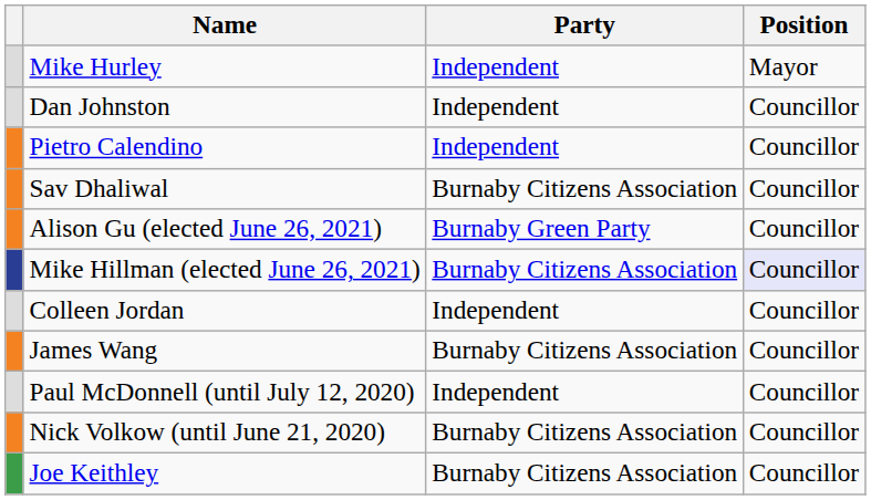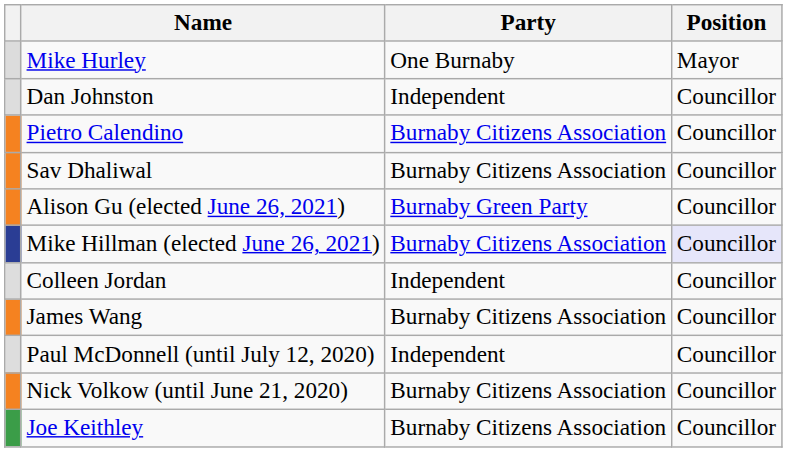Mike Hurley | Party: Independent -> One Burnaby
Pietro Calendino | Party: Independent -> Burnaby Citizens Association
